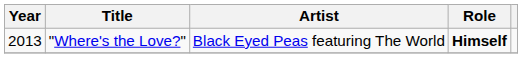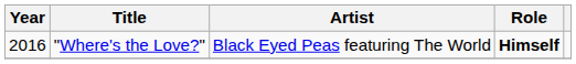"Where's the Love?" | Year: 2013 -> 2016
